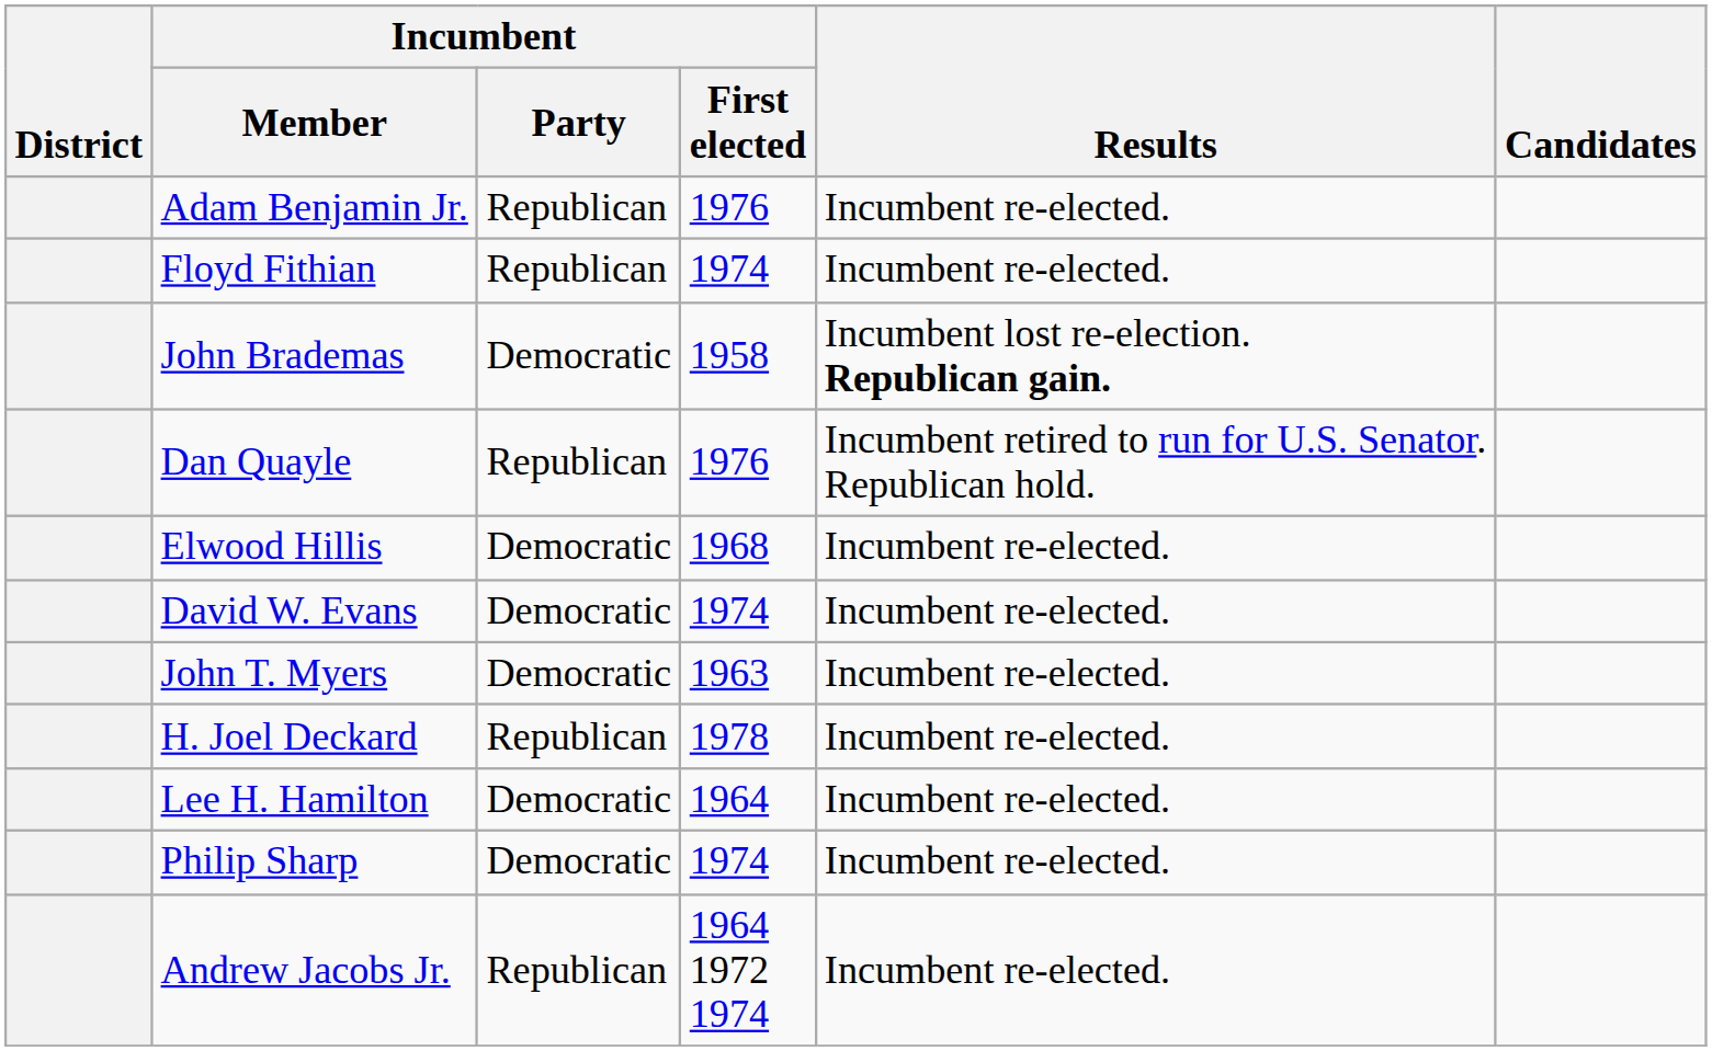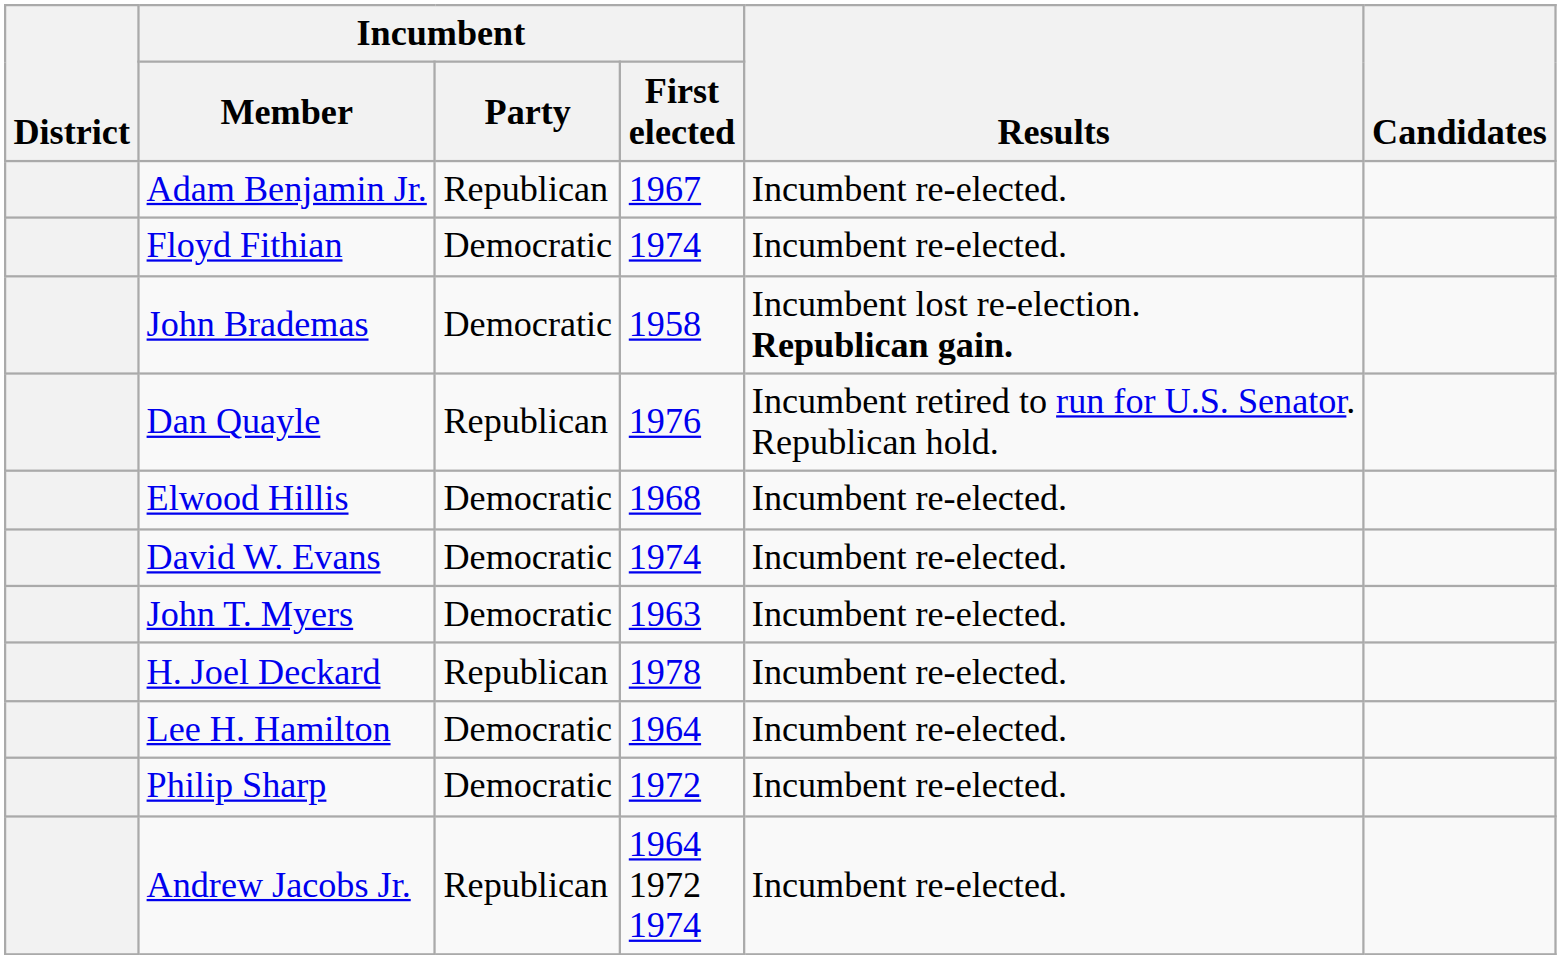Adam Benjamin Jr. | Incumbent / First elected: 1976 -> 1967
Floyd Fithian | Incumbent / Party: Republican -> Democratic
Philip Sharp | Incumbent / First elected: 1974 -> 1972
